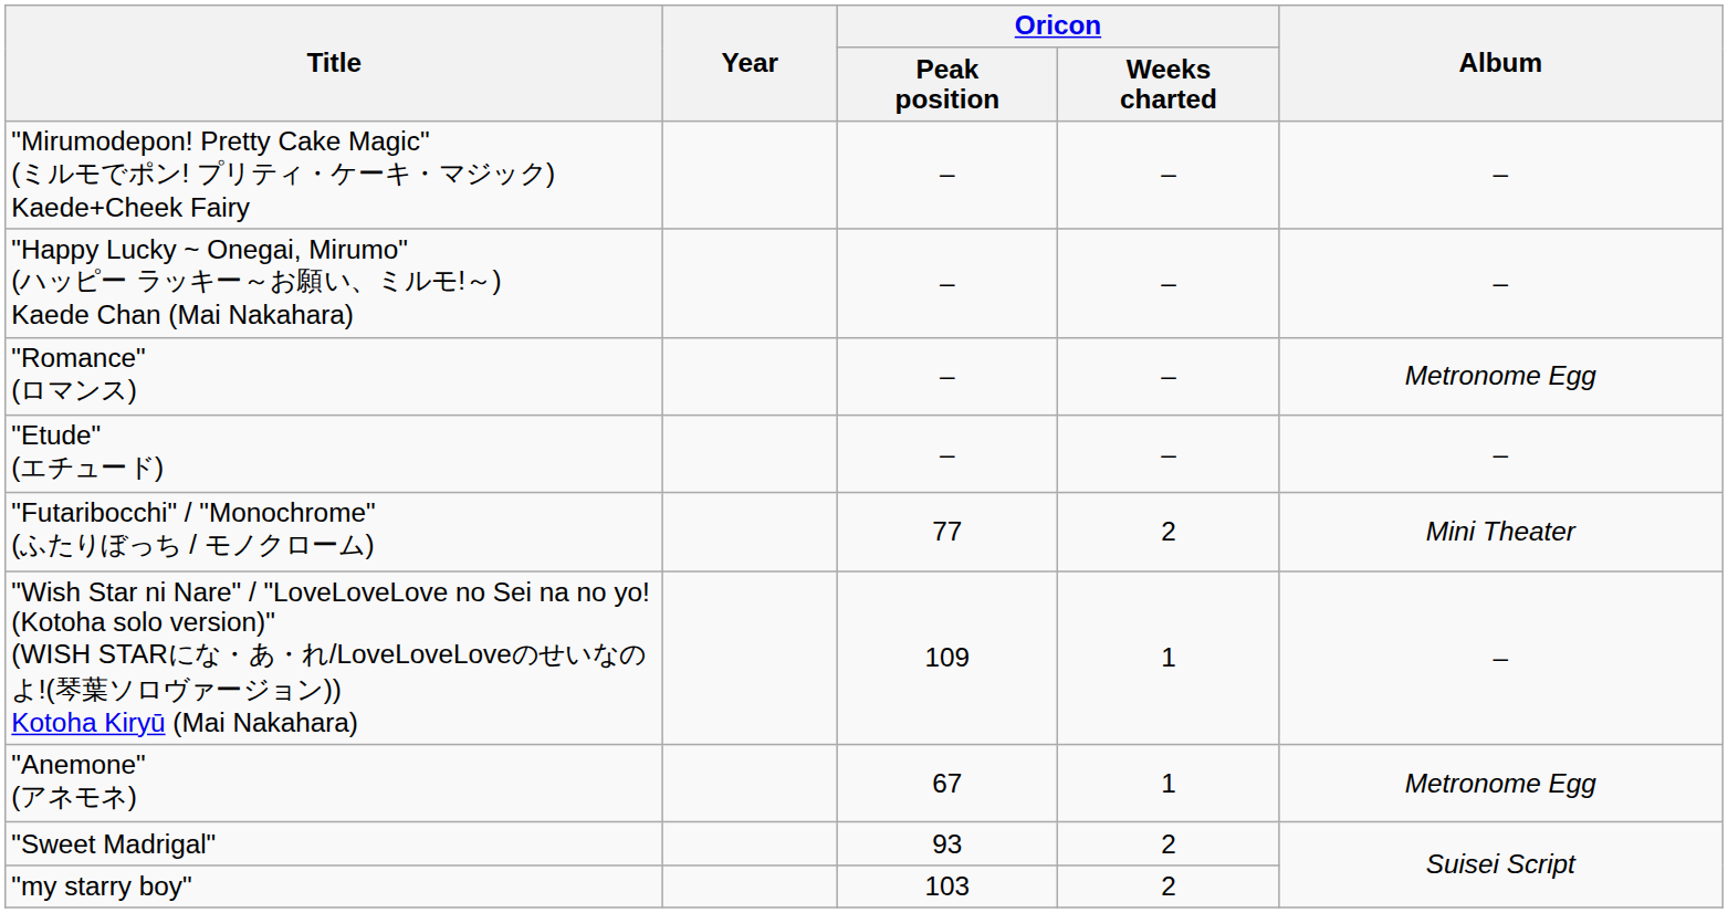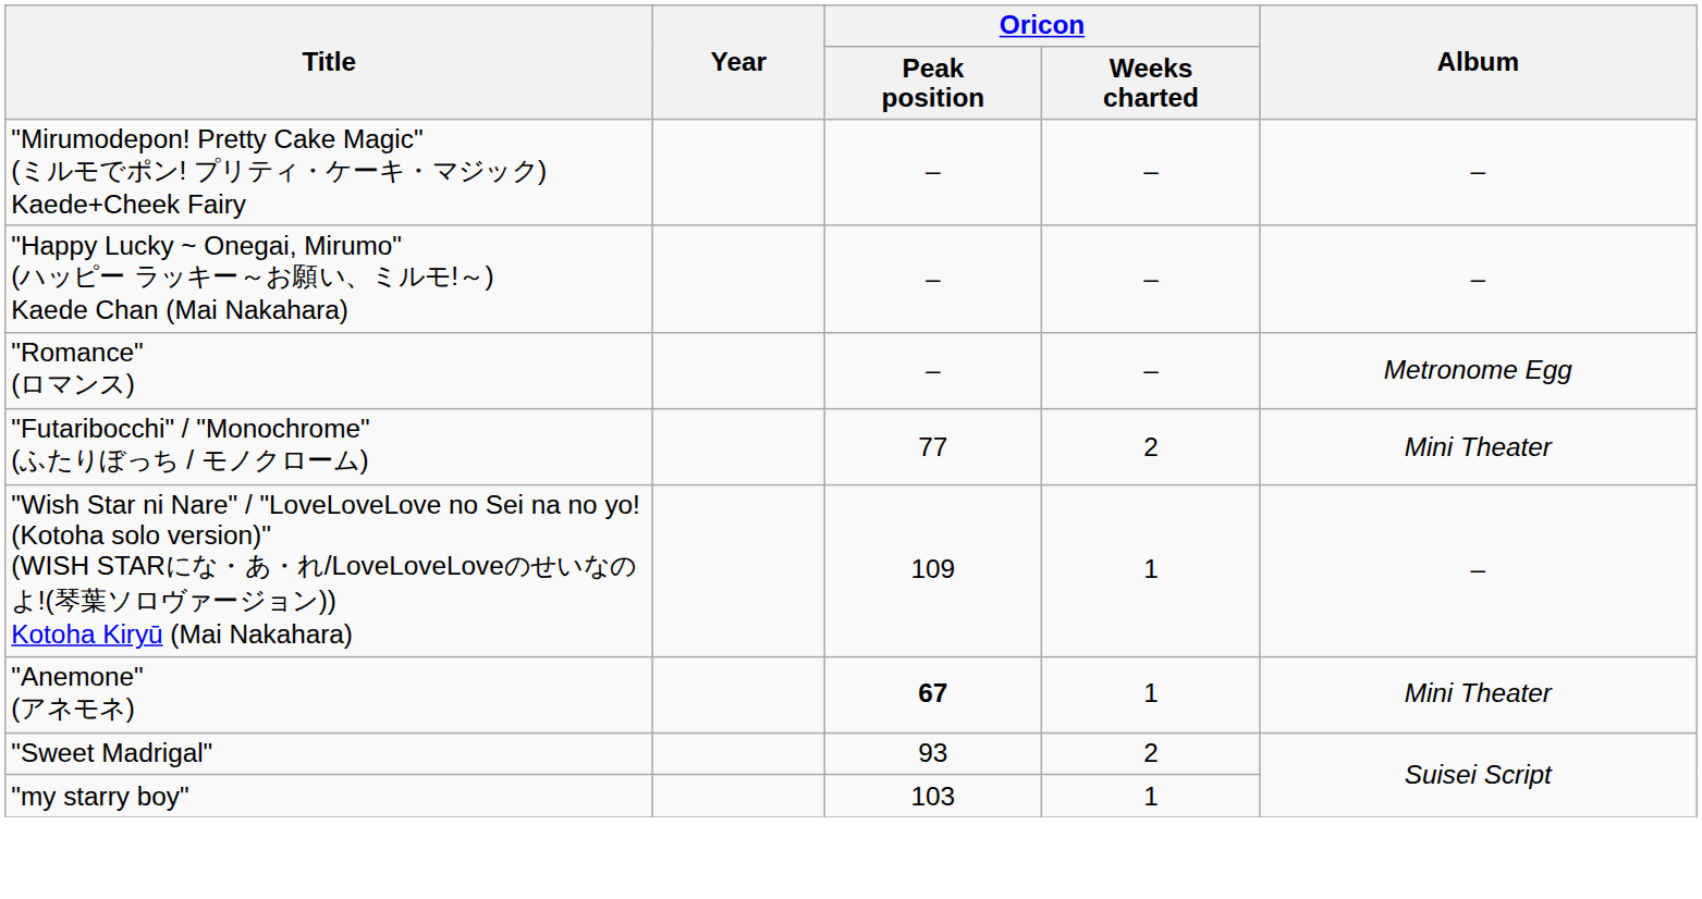- row: "Etude" (エチュード) | – | – | –
"Anemone" (アネモネ) | Oricon / Peak position: normal -> bold
"Anemone" (アネモネ) | Album: Metronome Egg -> Mini Theater
"my starry boy" | Oricon / Weeks charted: 2 -> 1
